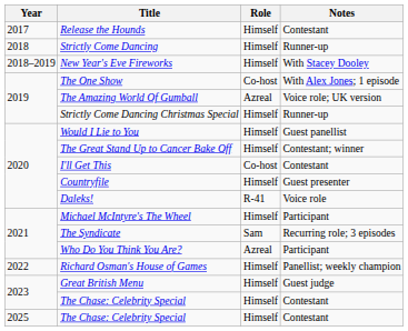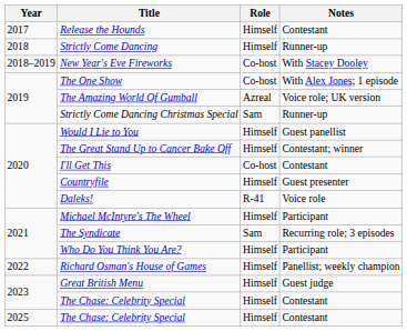New Year's Eve Fireworks | Role: Himself -> Co-host
Strictly Come Dancing Christmas Special | Role: Himself -> Sam
Who Do You Think You Are? | Role: Azreal -> Himself
